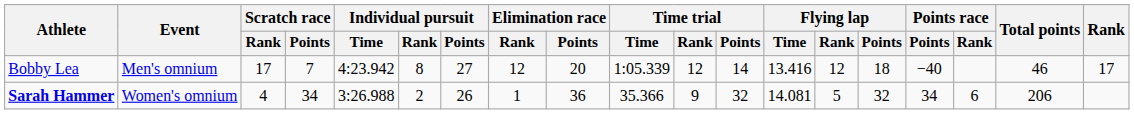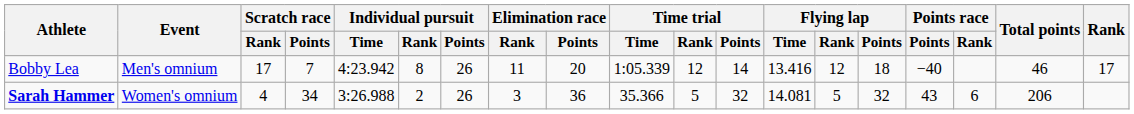Bobby Lea | Individual pursuit / Points: 27 -> 26
Bobby Lea | Elimination race / Rank: 12 -> 11
Sarah Hammer | Elimination race / Rank: 1 -> 3
Sarah Hammer | Time trial / Rank: 9 -> 5
Sarah Hammer | Points race / Points: 34 -> 43
